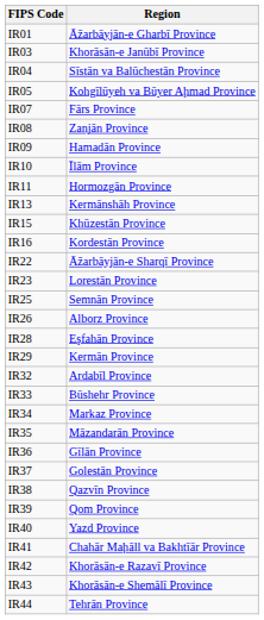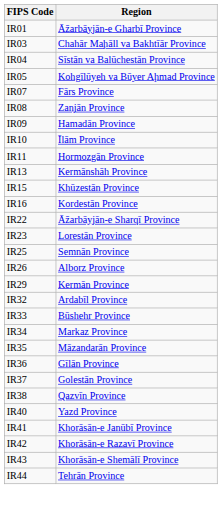IR03 | Region: Khorāsān-e Janūbī Province -> Chahār Maḩāll va Bakhtīār Province
- row: IR28 | Eşfahān Province
- row: IR39 | Qom Province
IR41 | Region: Chahār Maḩāll va Bakhtīār Province -> Khorāsān-e Janūbī Province
